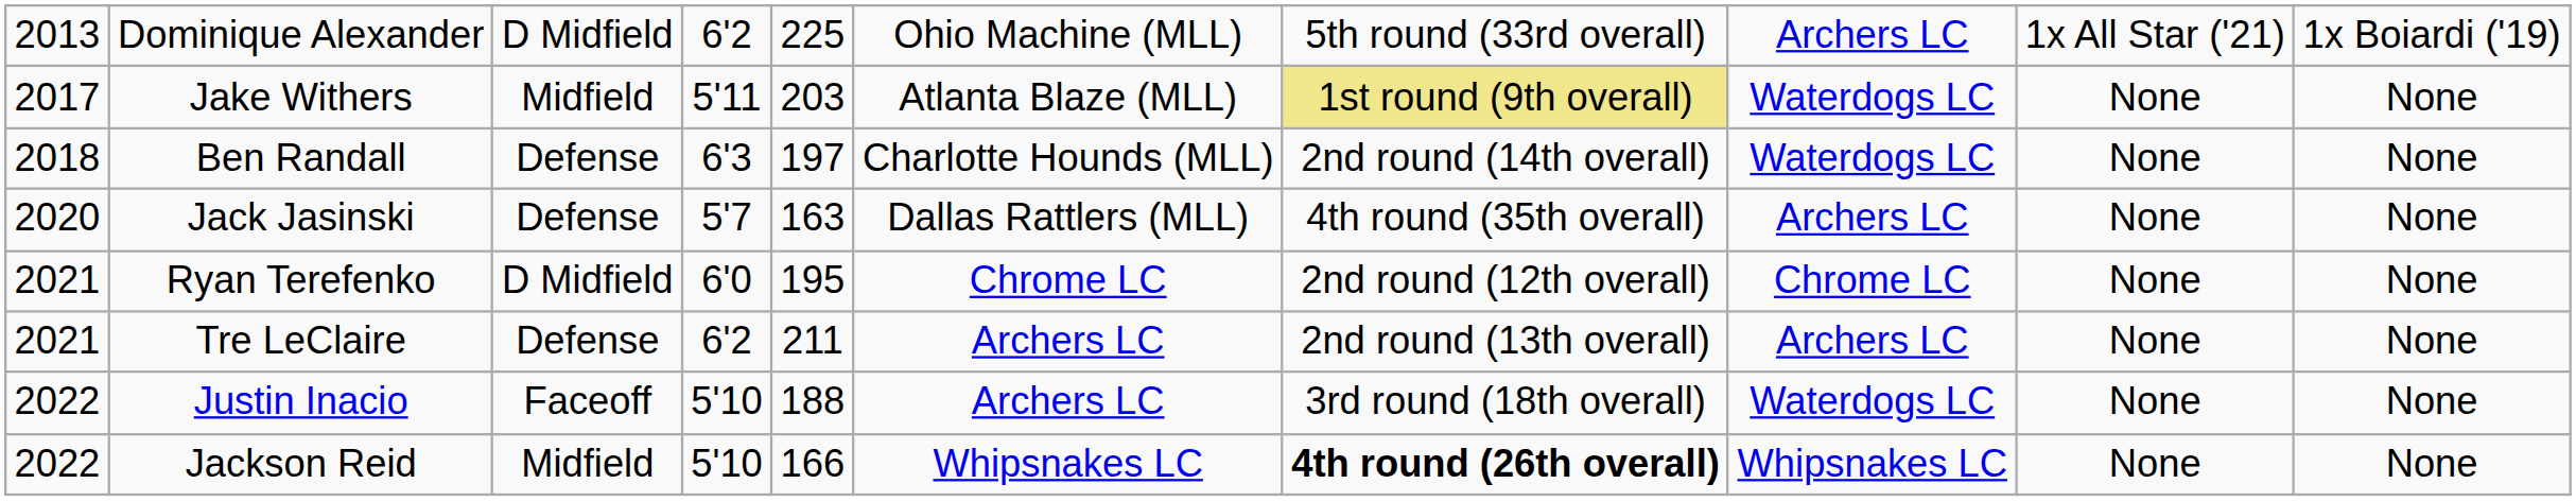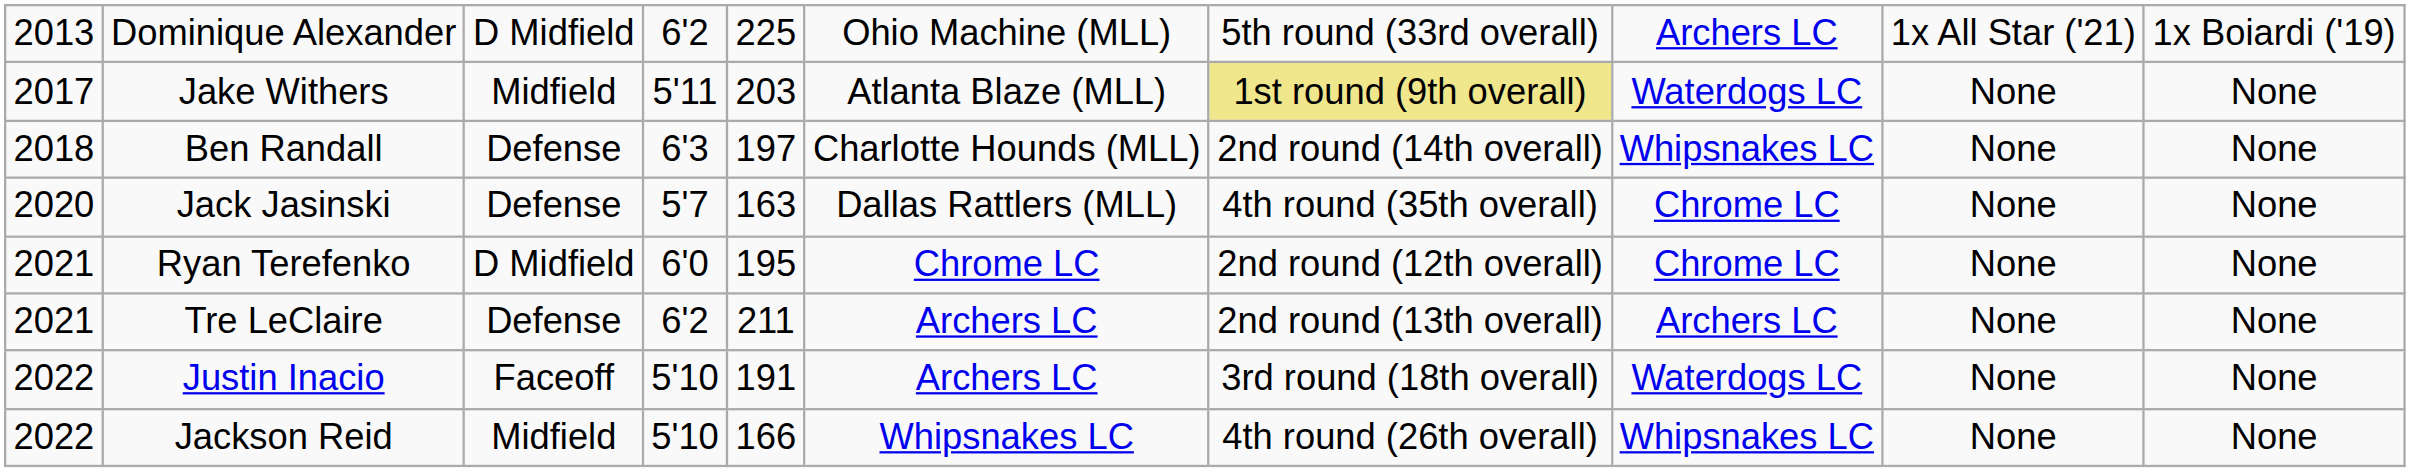Ben Randall | column 8: Waterdogs LC -> Whipsnakes LC
Jack Jasinski | column 8: Archers LC -> Chrome LC
Justin Inacio | column 5: 188 -> 191
Jackson Reid | column 7: bold -> normal
